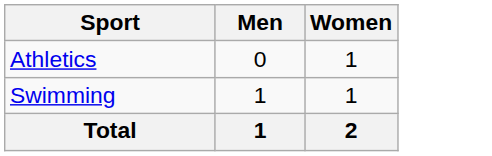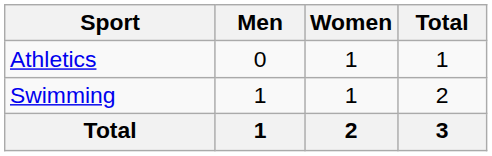+ column: Total | 1 | 2 | 3
